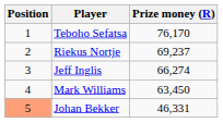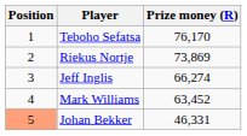Riekus Nortje | Prize money (R): 69,237 -> 73,869
Mark Williams | Prize money (R): 63,450 -> 63,452
